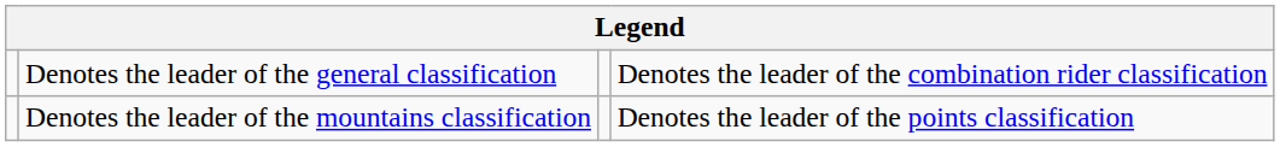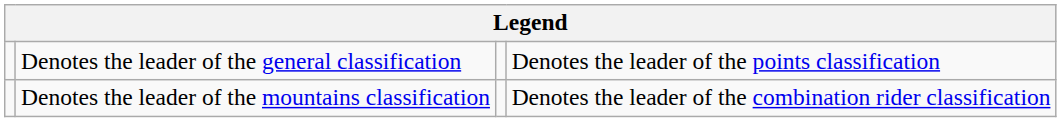Denotes the leader of the general classification | column 4: Denotes the leader of the combination rider classification -> Denotes the leader of the points classification
Denotes the leader of the mountains classification | column 4: Denotes the leader of the points classification -> Denotes the leader of the combination rider classification
